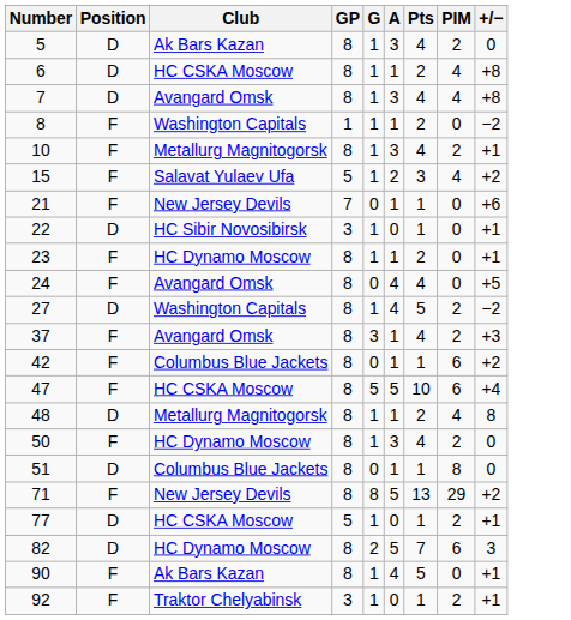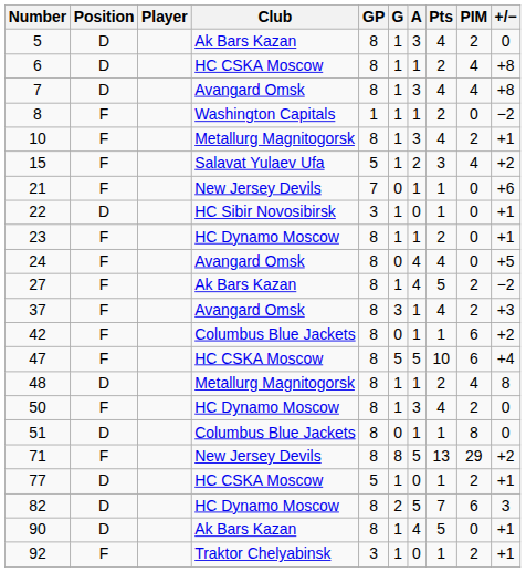+ column: Player
27 | Position: D -> F
27 | Club: Washington Capitals -> Ak Bars Kazan
90 | Position: F -> D
